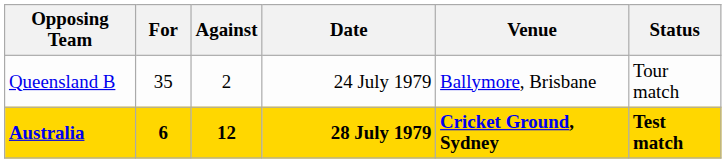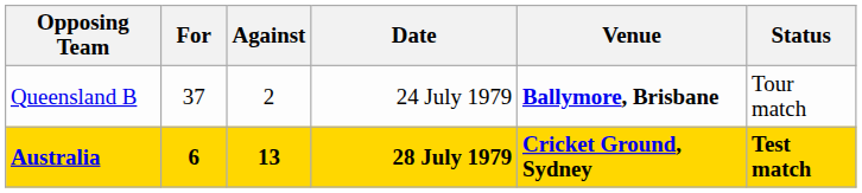Queensland B | For: 35 -> 37
Queensland B | Venue: normal -> bold
Australia | Against: 12 -> 13
